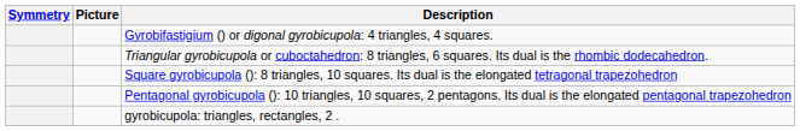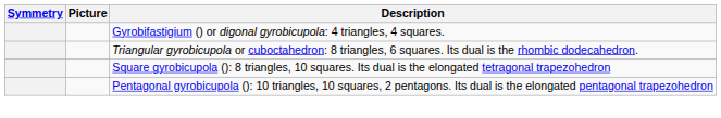- row: gyrobicupola: triangles, rectangles, 2 .
